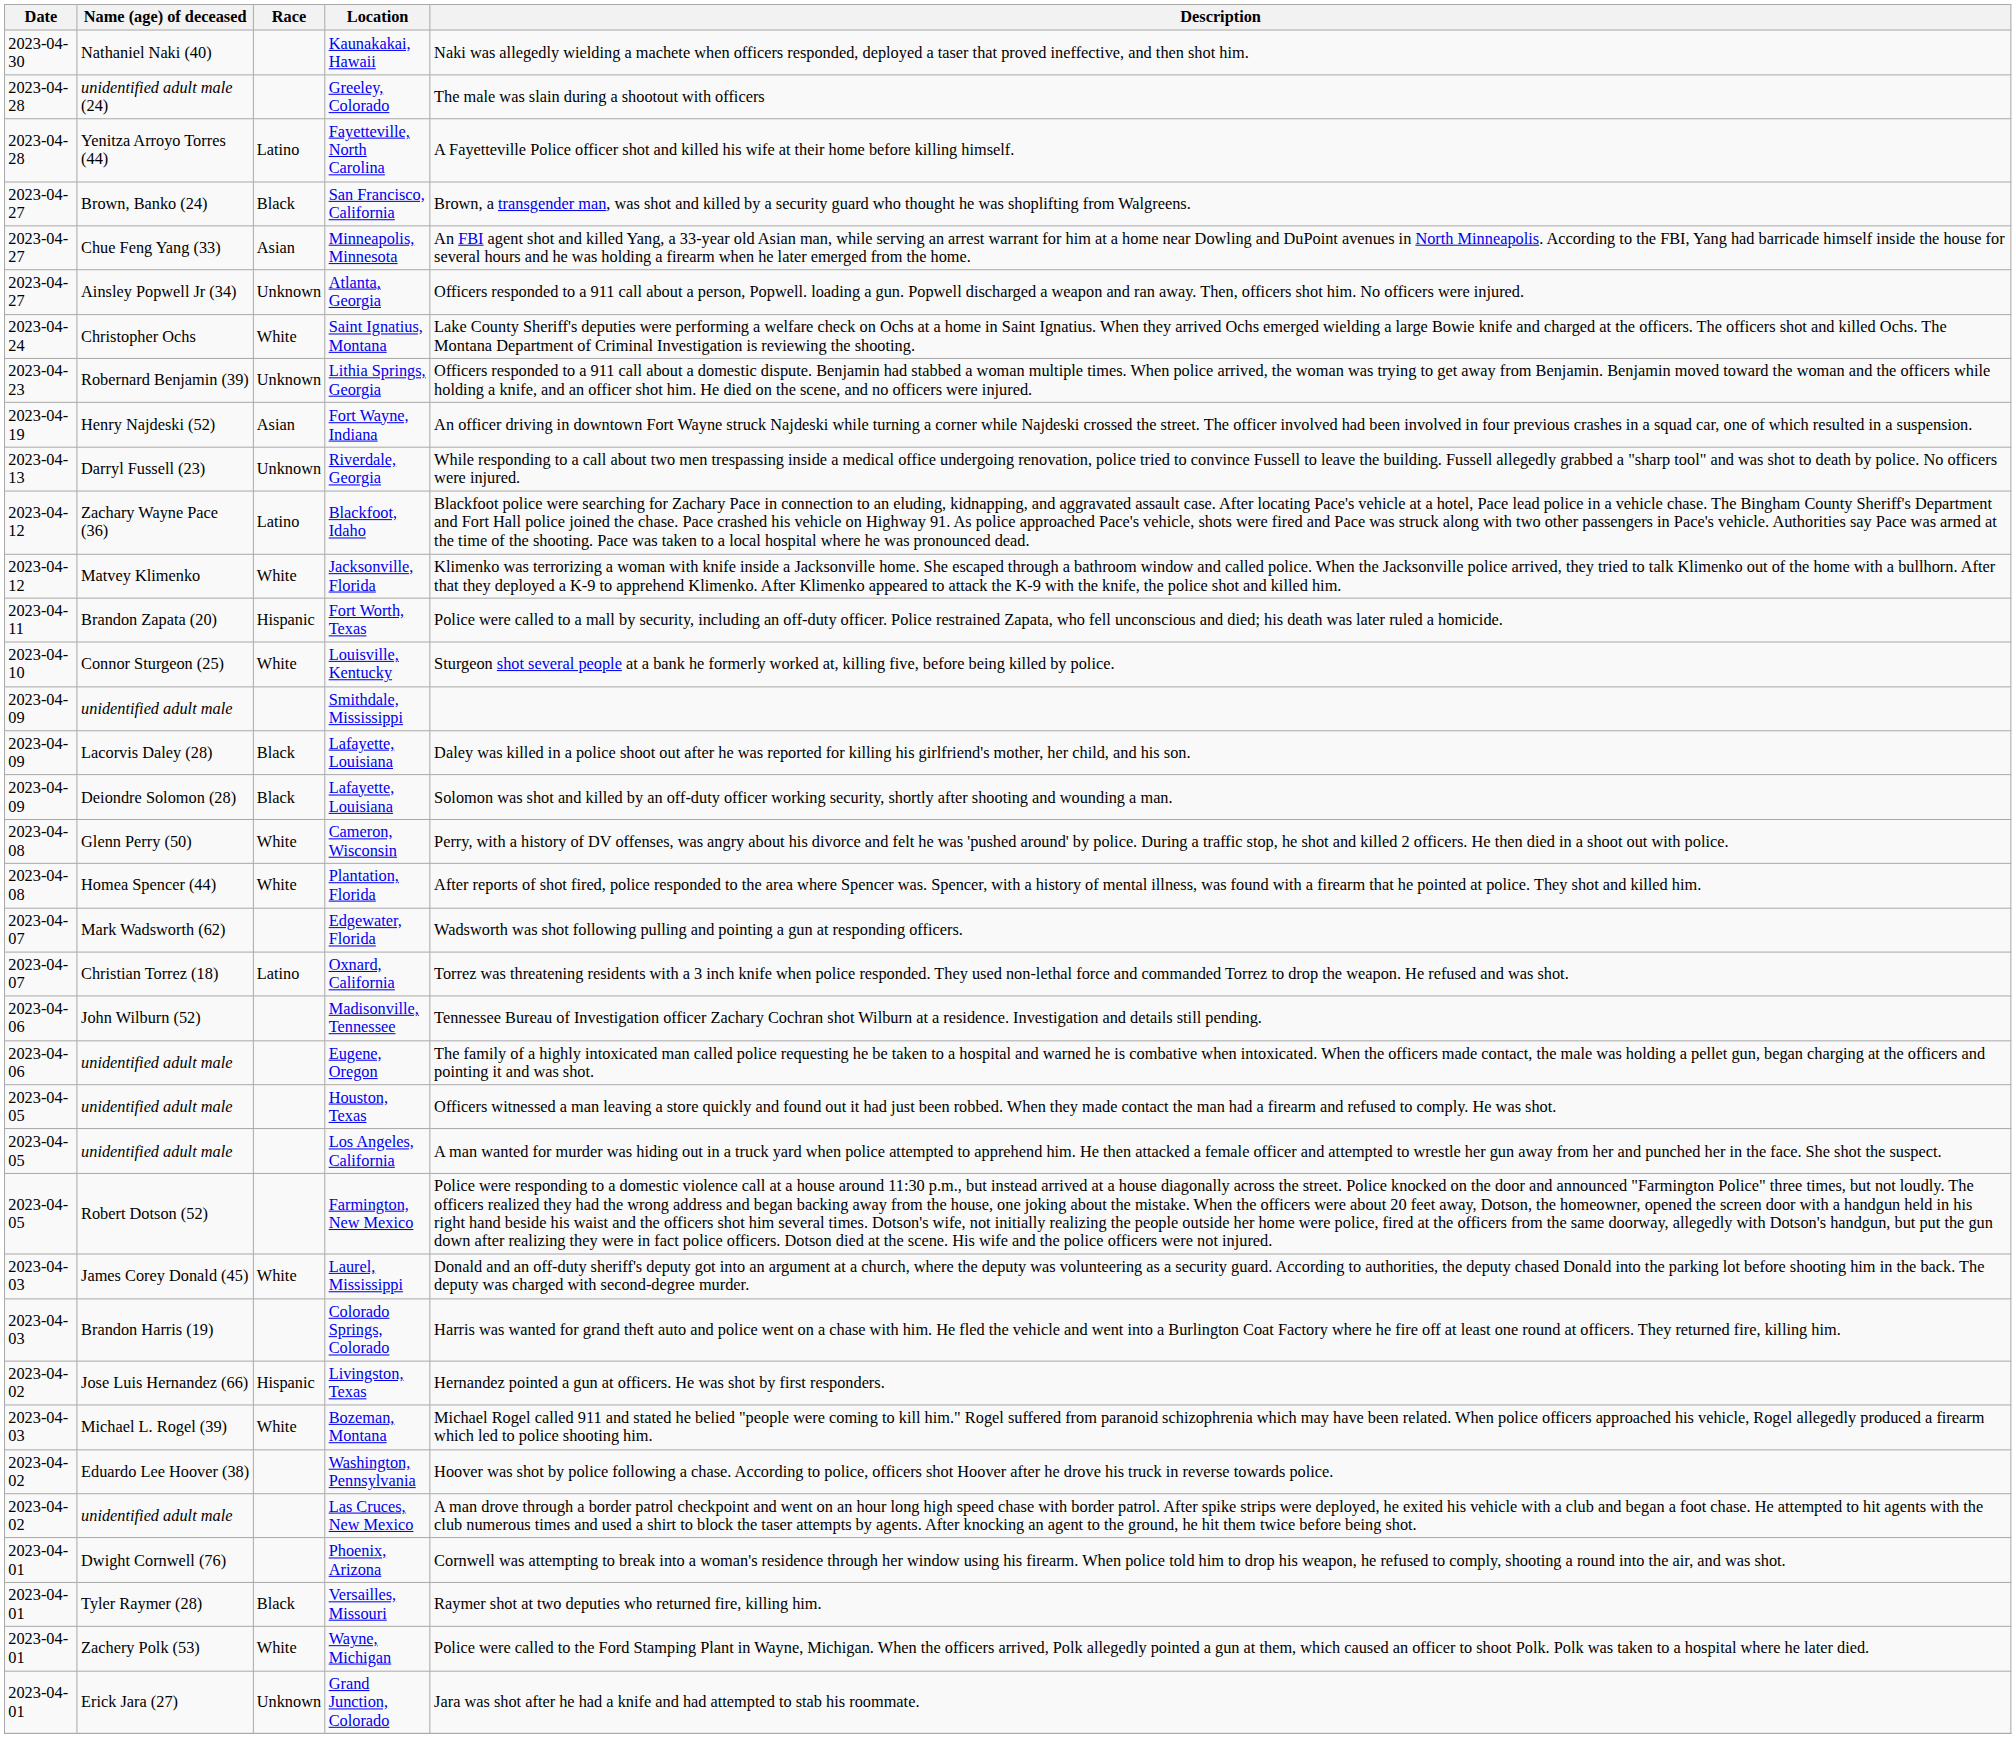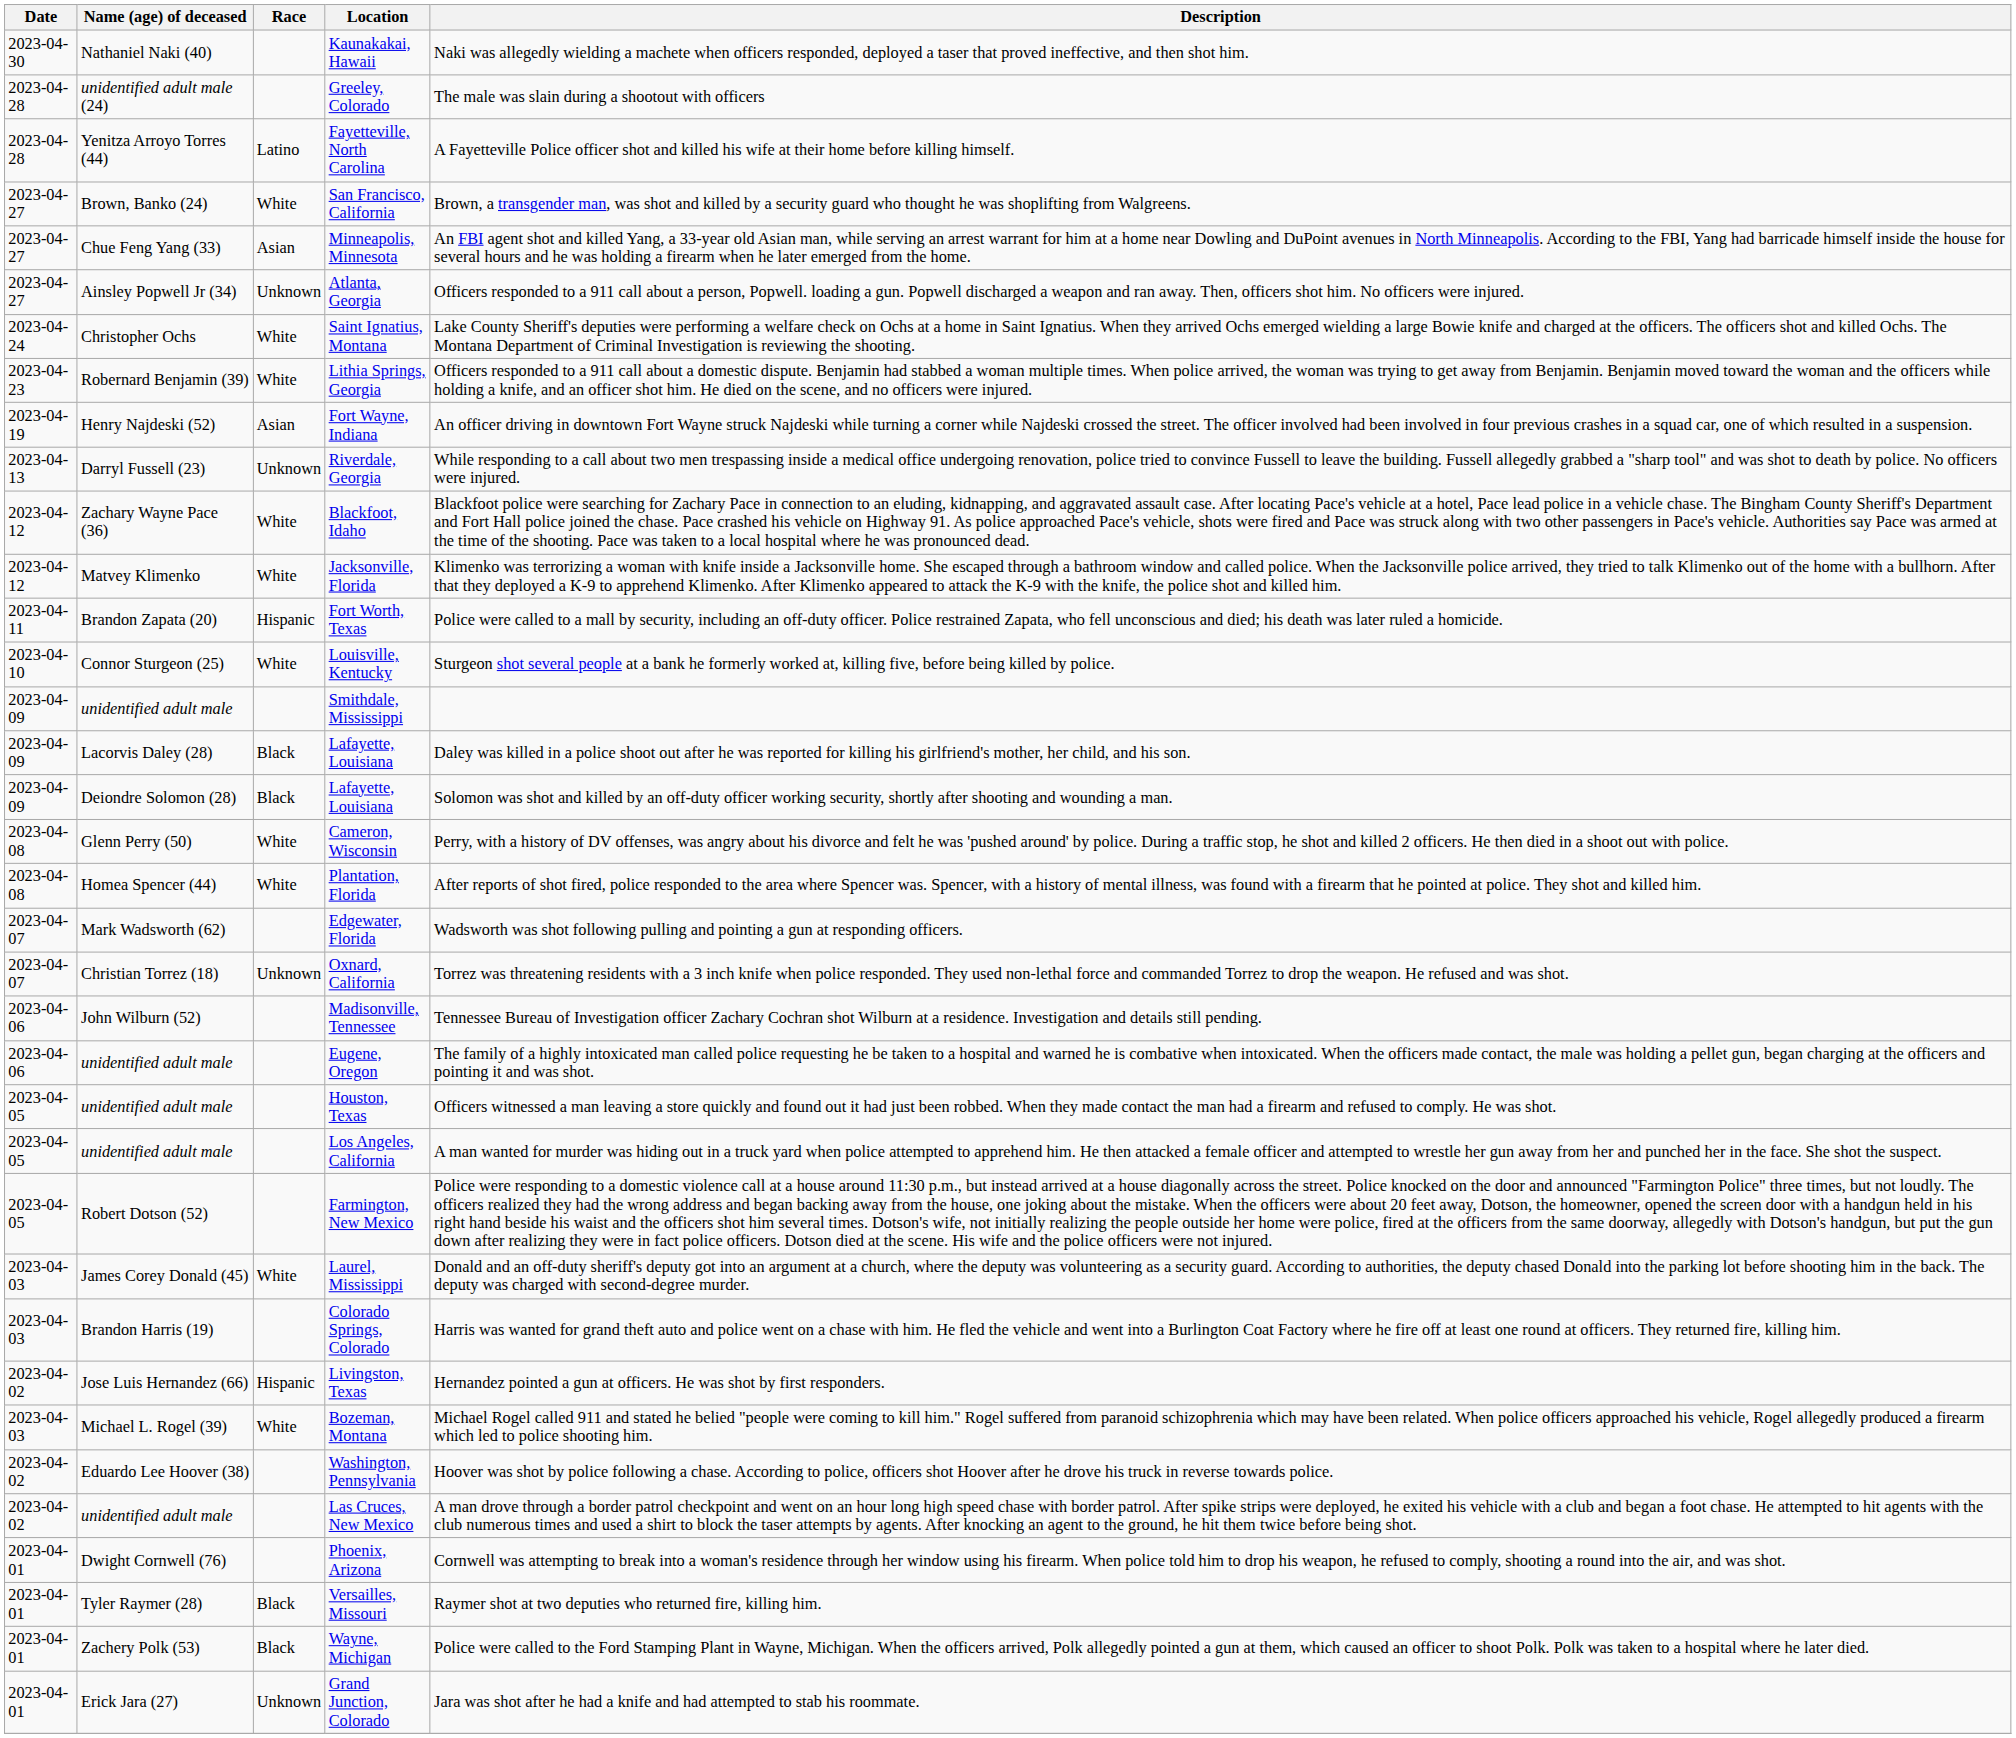San Francisco, California | Race: Black -> White
Lithia Springs, Georgia | Race: Unknown -> White
Blackfoot, Idaho | Race: Latino -> White
Oxnard, California | Race: Latino -> Unknown
Wayne, Michigan | Race: White -> Black
